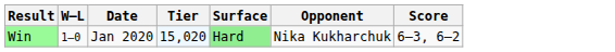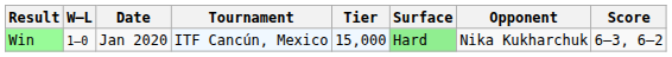+ column: Tournament | ITF Cancún, Mexico
Win | Tier: 15,020 -> 15,000
